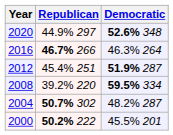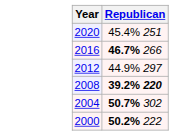- column: Democratic | 52.6% 348 | 46.3% 264 | 51.9% 287 | 59.5% 334 | 48.2% 287 | 45.5% 201
2020 | Republican: 44.9% 297 -> 45.4% 251
2012 | Republican: 45.4% 251 -> 44.9% 297
2008 | Republican: normal -> bold
